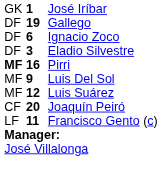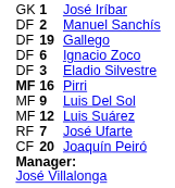+ row: DF | 2 | Manuel Sanchís
+ row: RF | 7 | José Ufarte
- row: LF | 11 | Francisco Gento (c)
